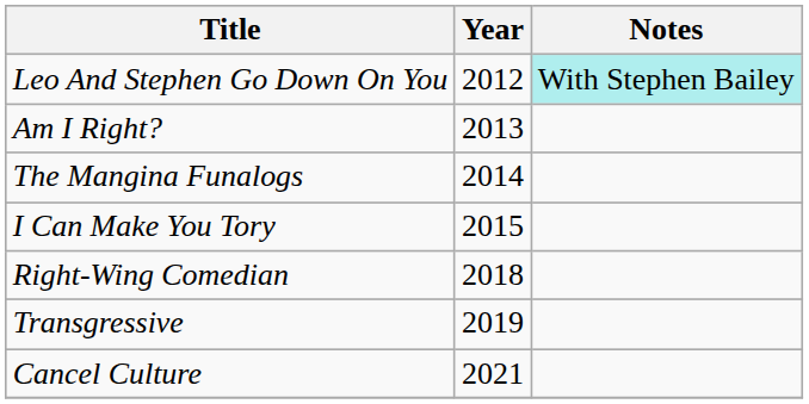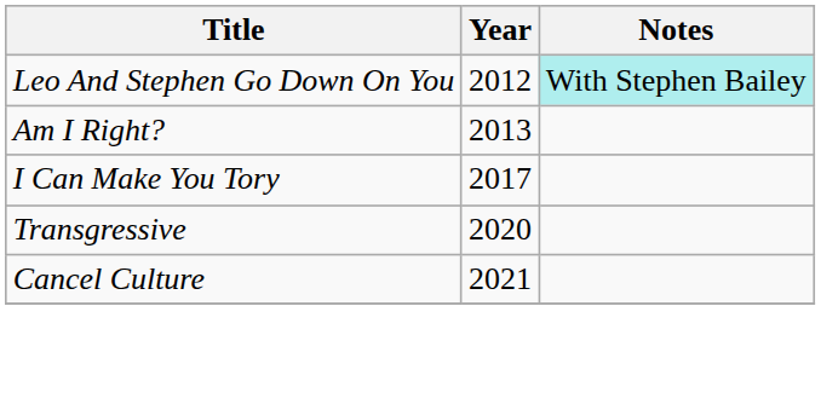- row: The Mangina Funalogs | 2014
I Can Make You Tory | Year: 2015 -> 2017
- row: Right-Wing Comedian | 2018
Transgressive | Year: 2019 -> 2020
